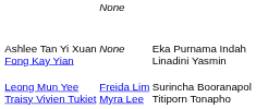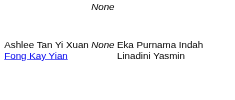- row: Leong Mun Yee Traisy Vivien Tukiet | Freida Lim Myra Lee | Surincha Booranapol Titiporn Tonapho
